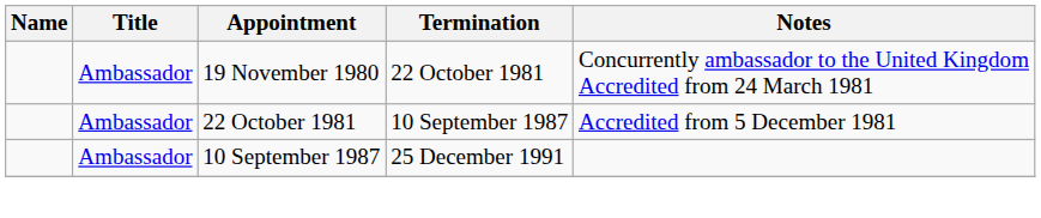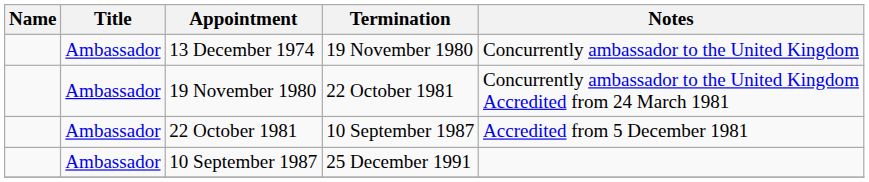+ row: Ambassador | 13 December 1974 | 19 November 1980 | Concurrently ambassador to the United Kingdom
